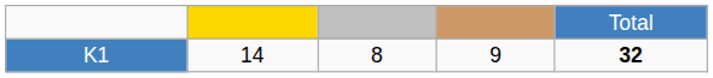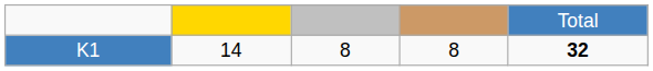K1 | column 4: 9 -> 8
